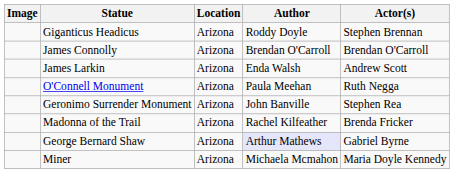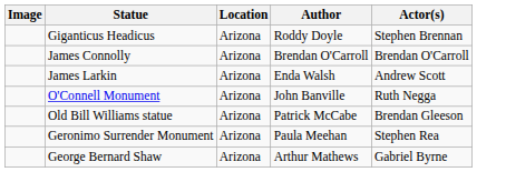O'Connell Monument | Author: Paula Meehan -> John Banville
+ row: Old Bill Williams statue | Arizona | Patrick McCabe | Brendan Gleeson
Geronimo Surrender Monument | Author: John Banville -> Paula Meehan
- row: Madonna of the Trail | Arizona | Rachel Kilfeather | Brenda Fricker
George Bernard Shaw | Author: lavender background -> no background
- row: Miner | Arizona | Michaela Mcmahon | Maria Doyle Kennedy
